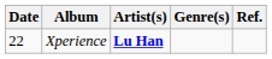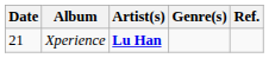Xperience | Date: 22 -> 21
